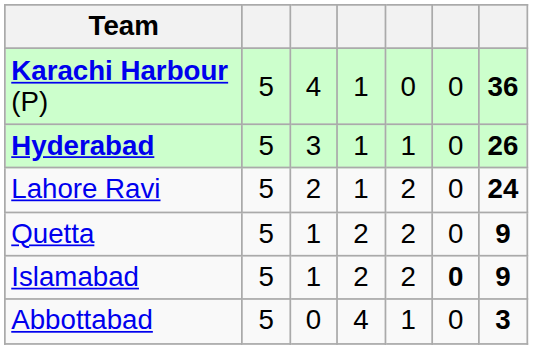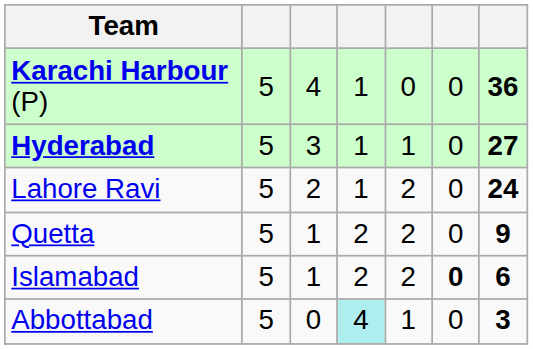Hyderabad | column 7: 26 -> 27
Islamabad | column 7: 9 -> 6
Abbottabad | column 4: no background -> paleturquoise background
